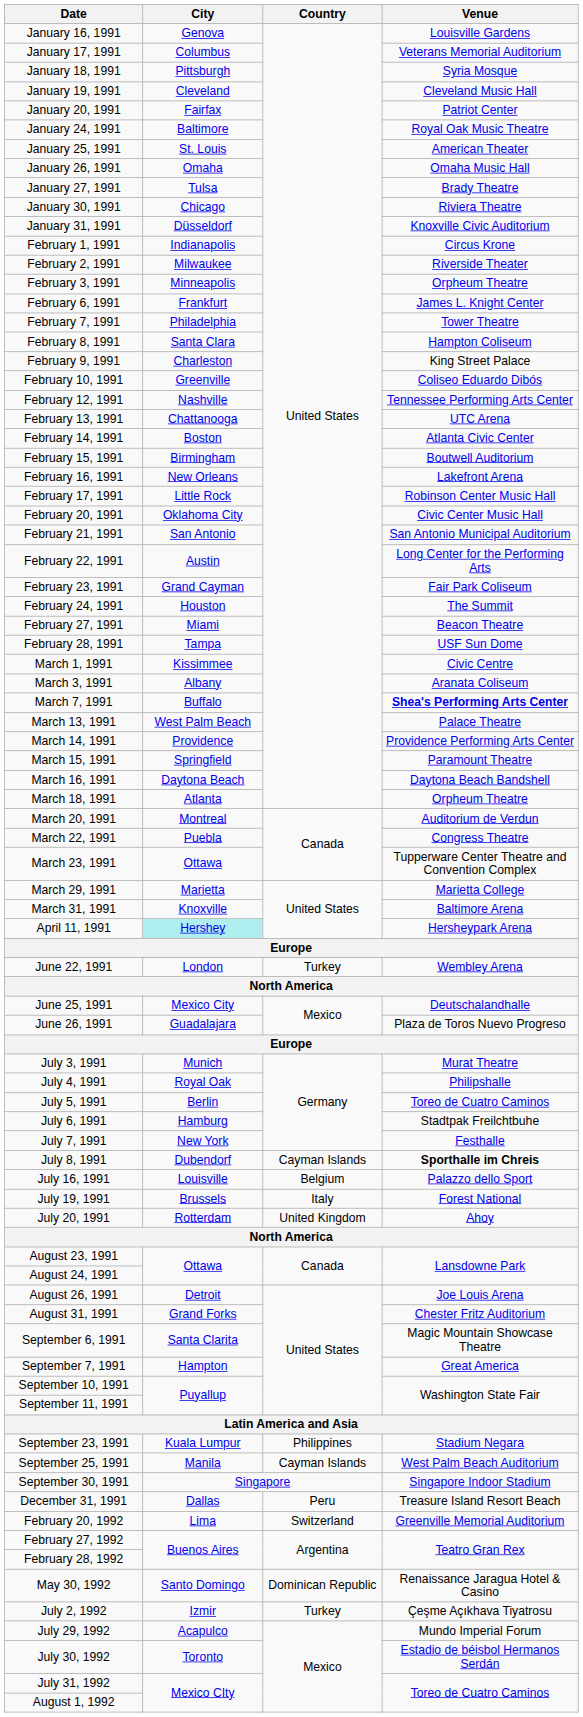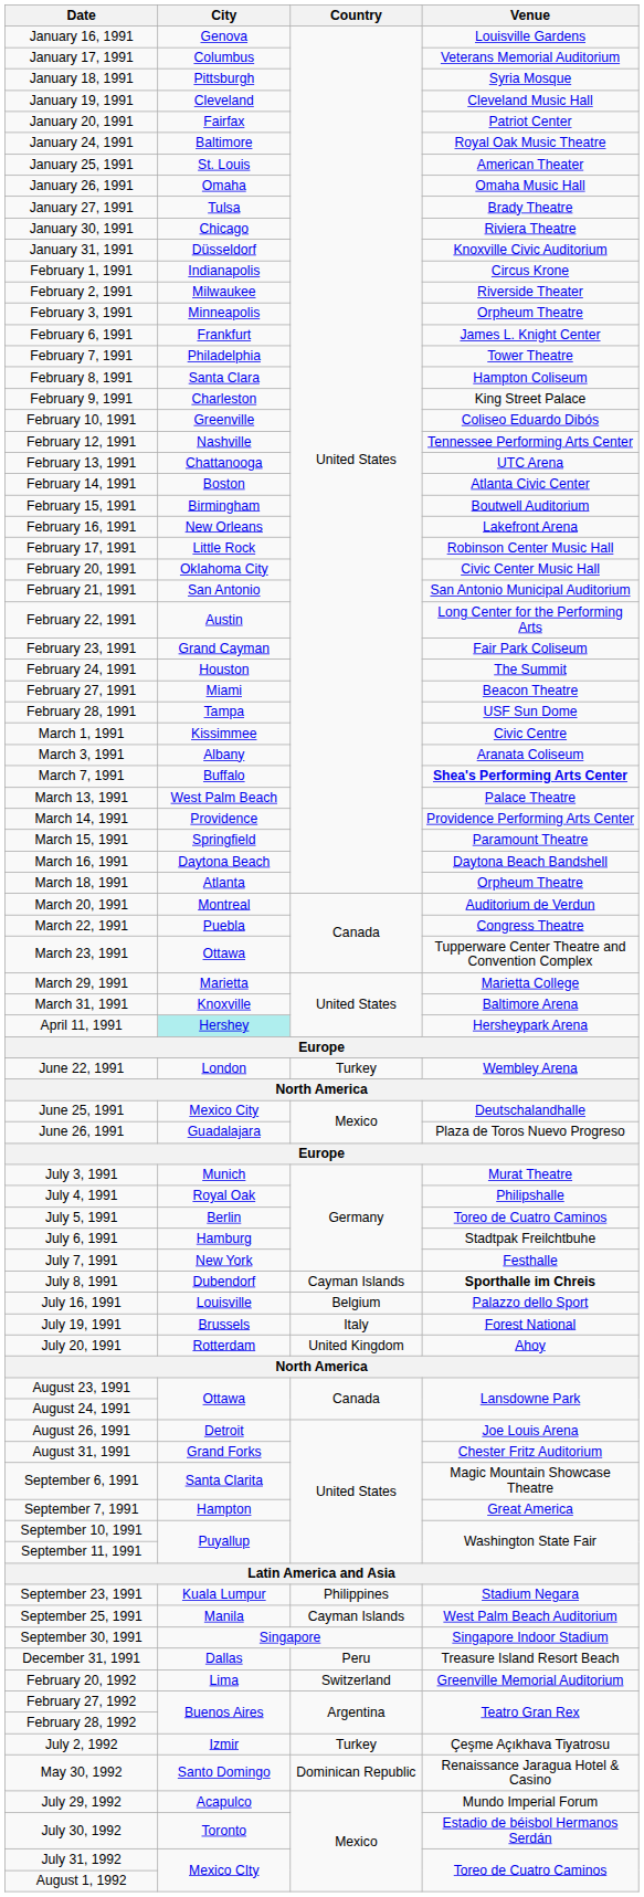rows swapped: May 30, 1992 <-> July 2, 1992
